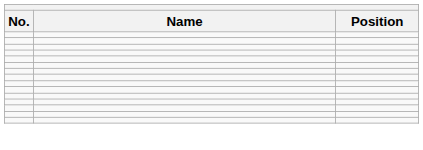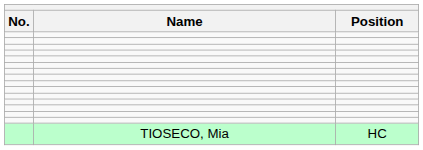+ row: TIOSECO, Mia | HC
